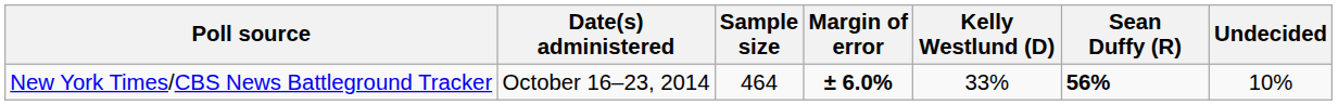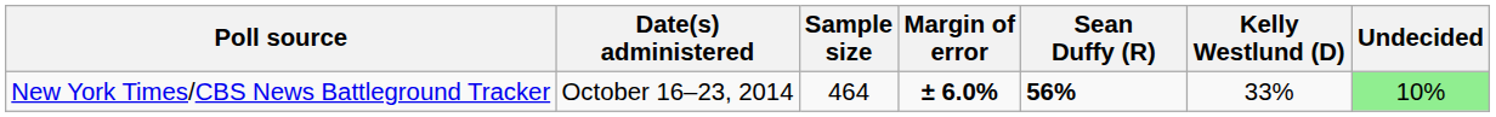columns swapped: Sean Duffy (R) <-> Kelly Westlund (D)
New York Times/CBS News Battleground Tracker | Undecided: no background -> lightgreen background
